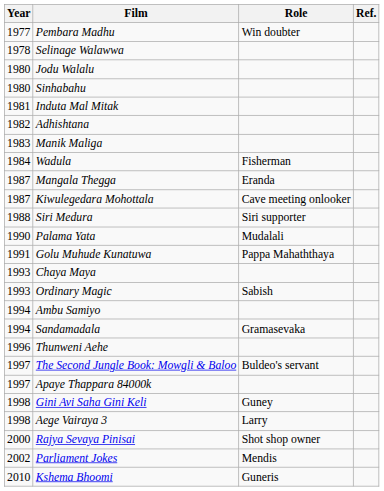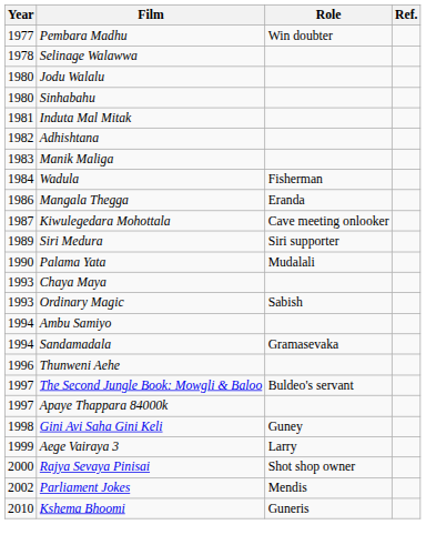Mangala Thegga | Year: 1987 -> 1986
Siri Medura | Year: 1988 -> 1989
- row: 1991 | Golu Muhude Kunatuwa | Pappa Mahaththaya
Aege Vairaya 3 | Year: 1998 -> 1999
